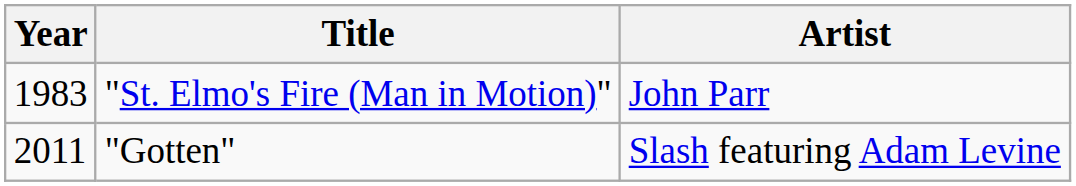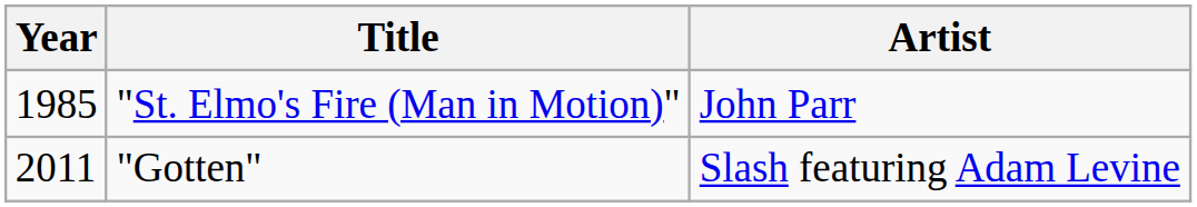"St. Elmo's Fire (Man in Motion)" | Year: 1983 -> 1985
